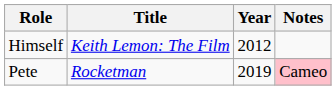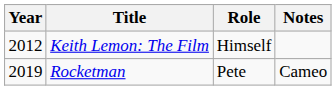columns swapped: Year <-> Role
Rocketman | Notes: pink background -> no background
